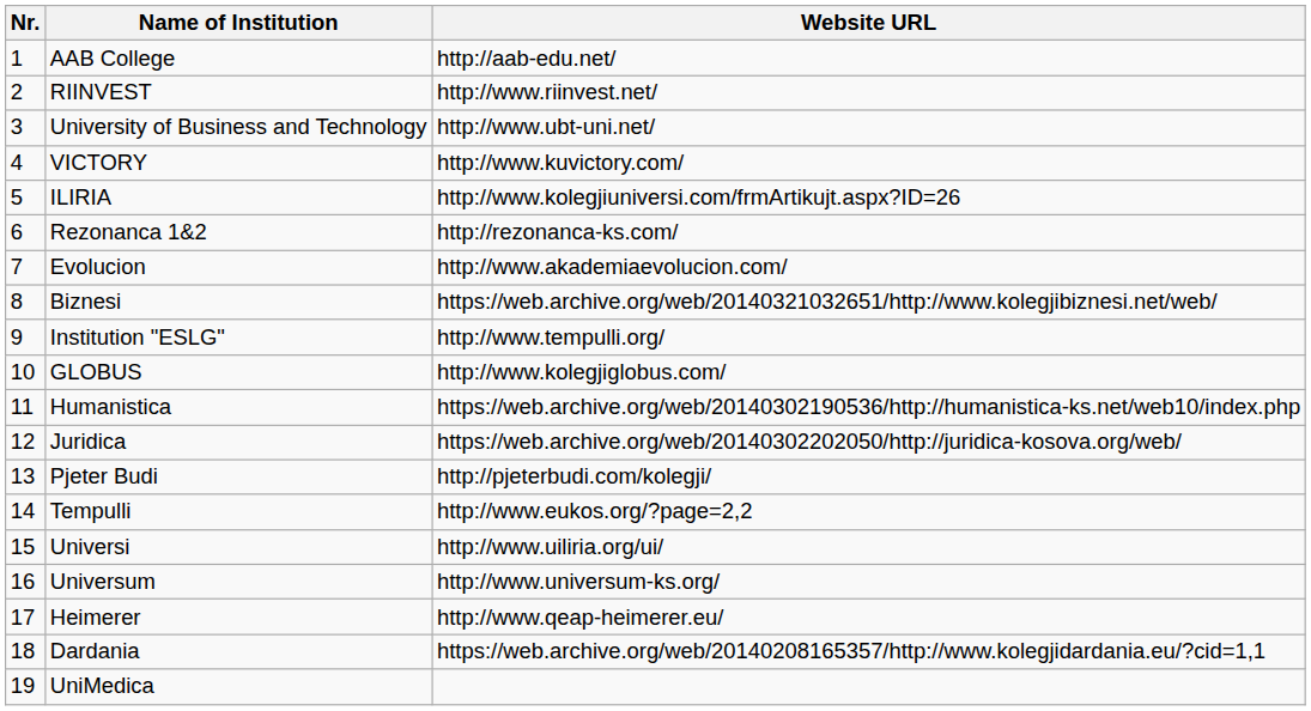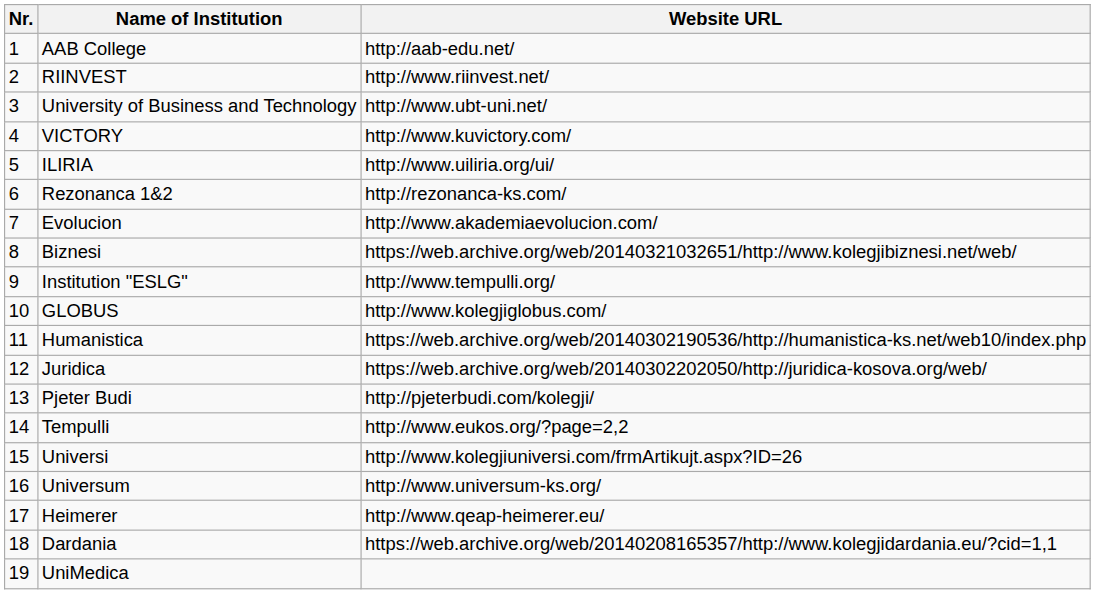ILIRIA | Website URL: http://www.kolegjiuniversi.com/frmArtikujt.aspx?ID=26 -> http://www.uiliria.org/ui/
Universi | Website URL: http://www.uiliria.org/ui/ -> http://www.kolegjiuniversi.com/frmArtikujt.aspx?ID=26
